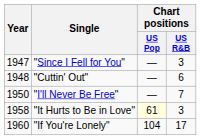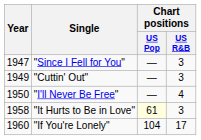"Cuttin' Out" | Year: 1948 -> 1949
"Cuttin' Out" | Chart positions / US R&B: 6 -> 3
"I'll Never Be Free" | Chart positions / US R&B: 7 -> 4
